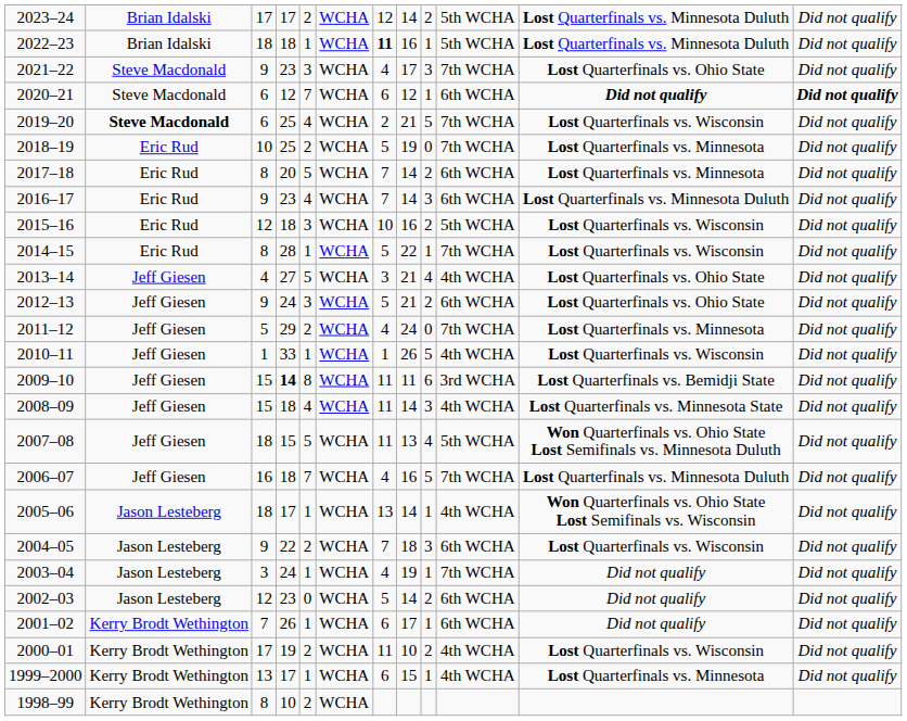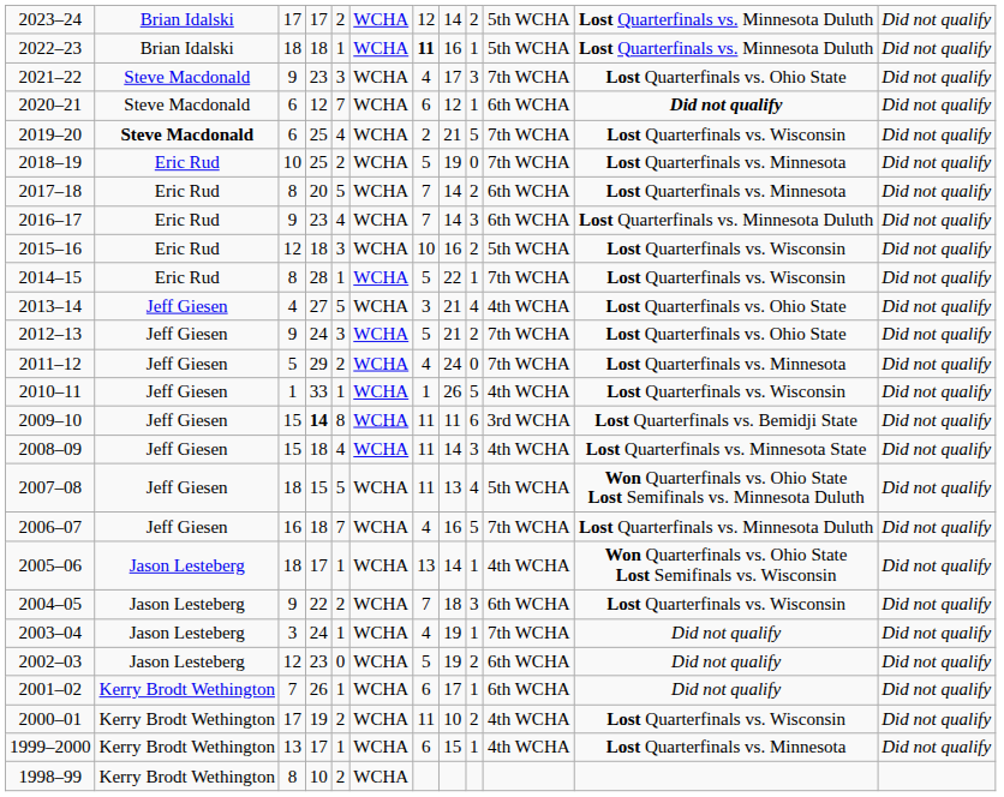2020–21 | column 12: bold -> normal
2012–13 | column 10: 6th WCHA -> 7th WCHA
2002–03 | column 8: 14 -> 19
